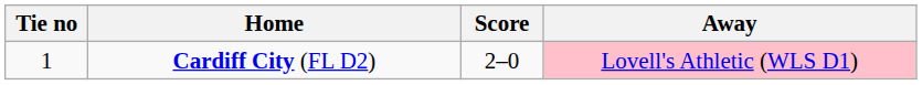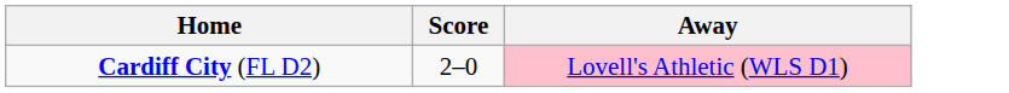- column: Tie no | 1
